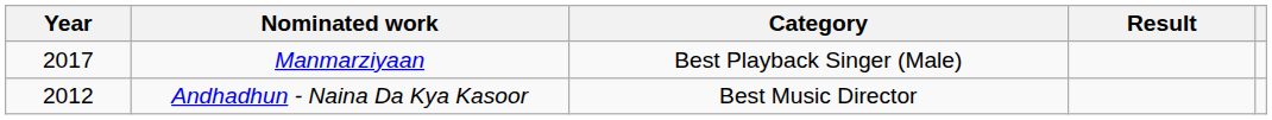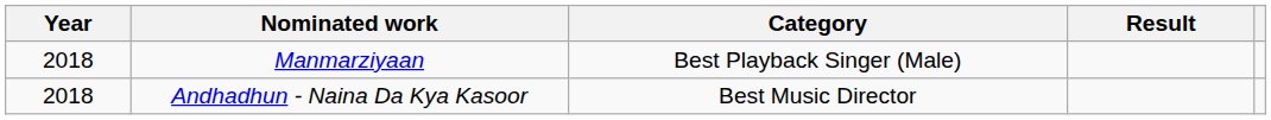Manmarziyaan | Year: 2017 -> 2018
Andhadhun - Naina Da Kya Kasoor | Year: 2012 -> 2018
